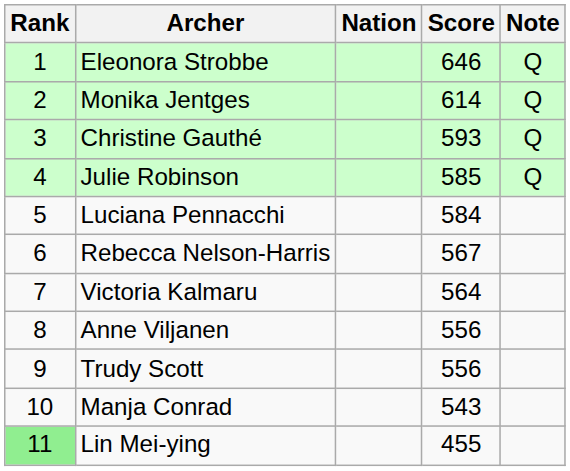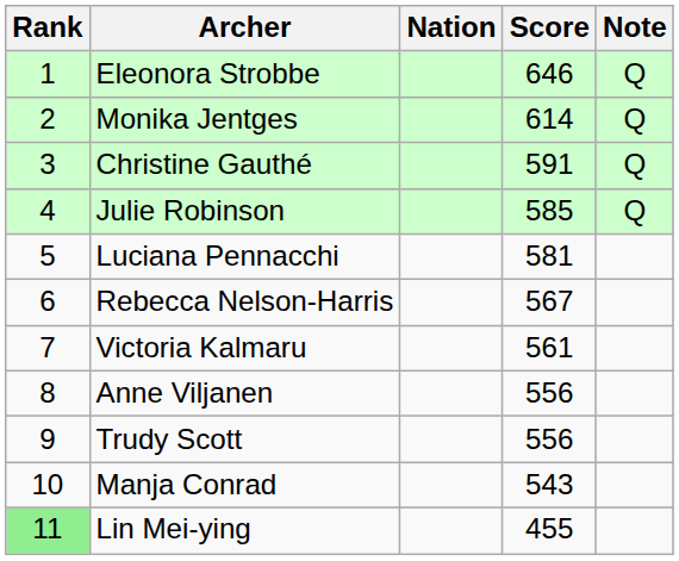Christine Gauthé | Score: 593 -> 591
Luciana Pennacchi | Score: 584 -> 581
Victoria Kalmaru | Score: 564 -> 561
